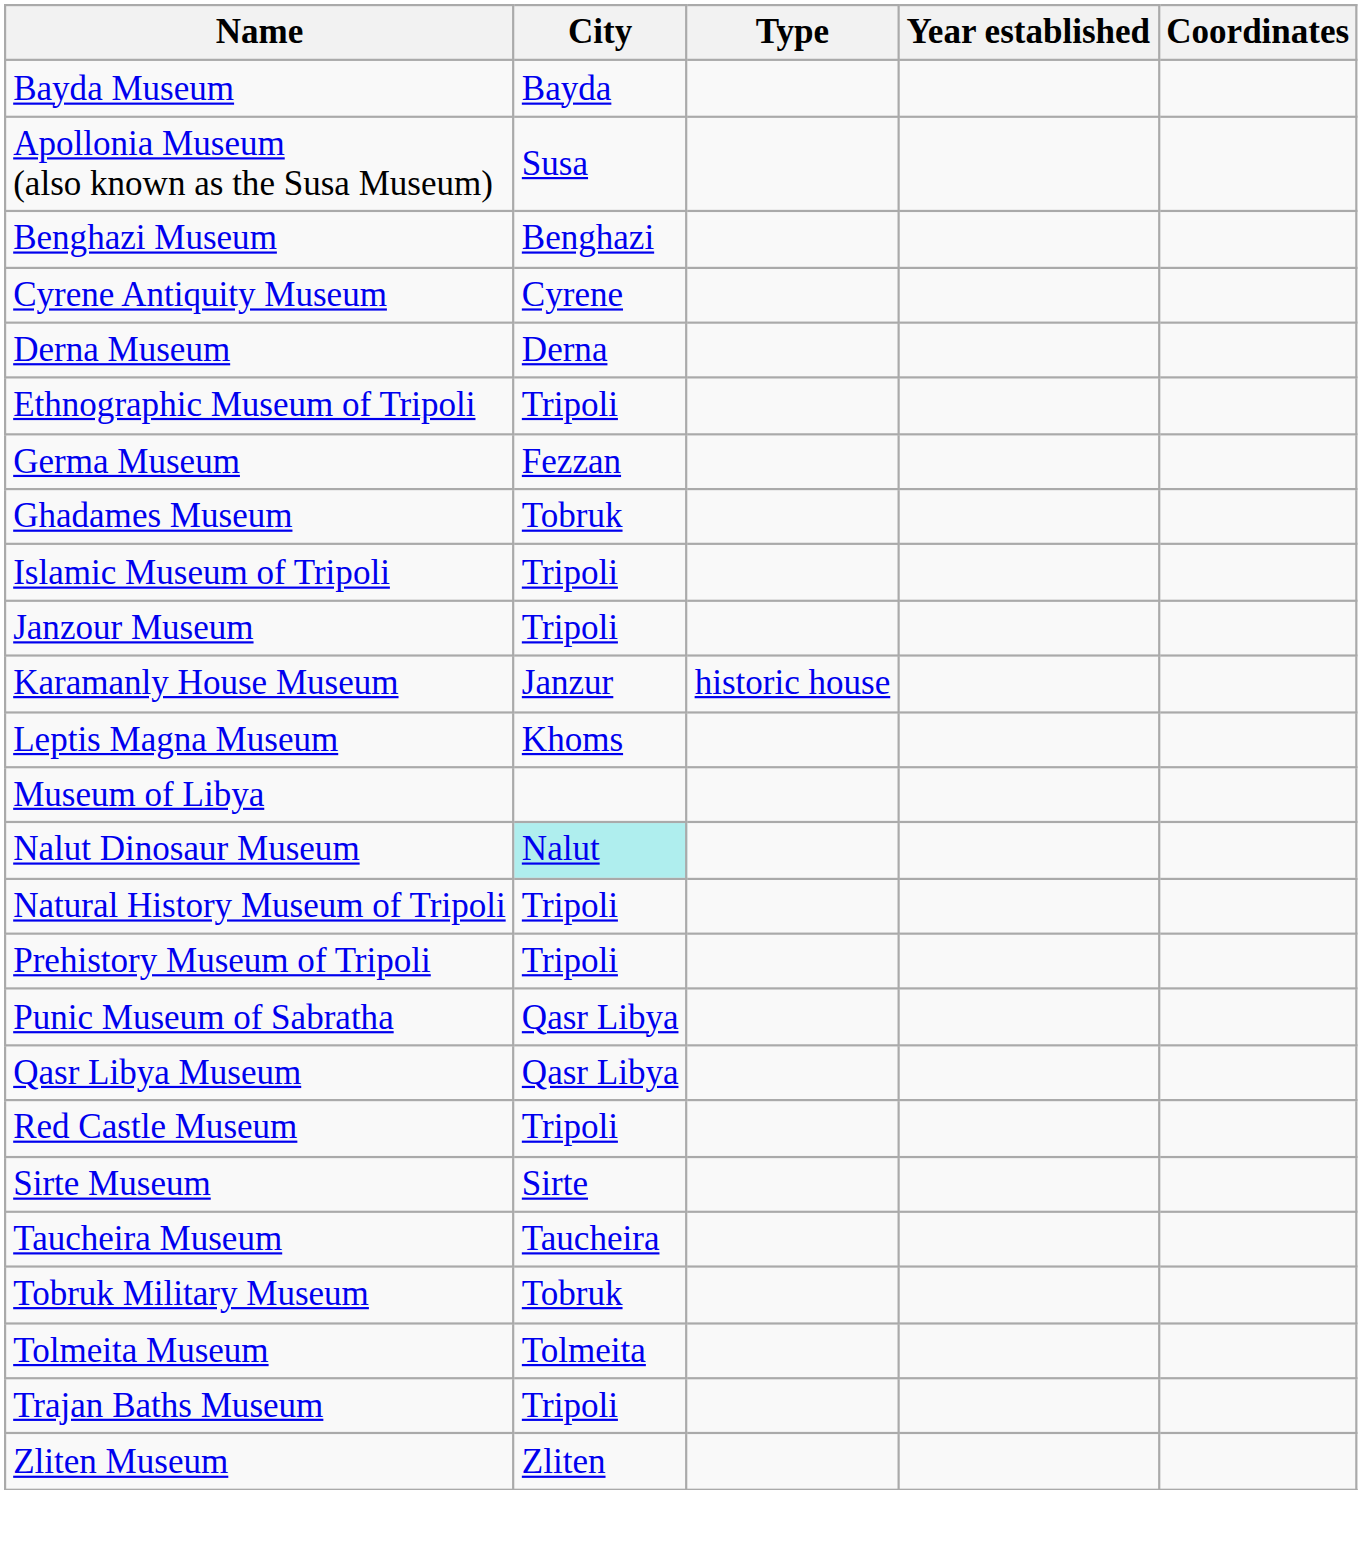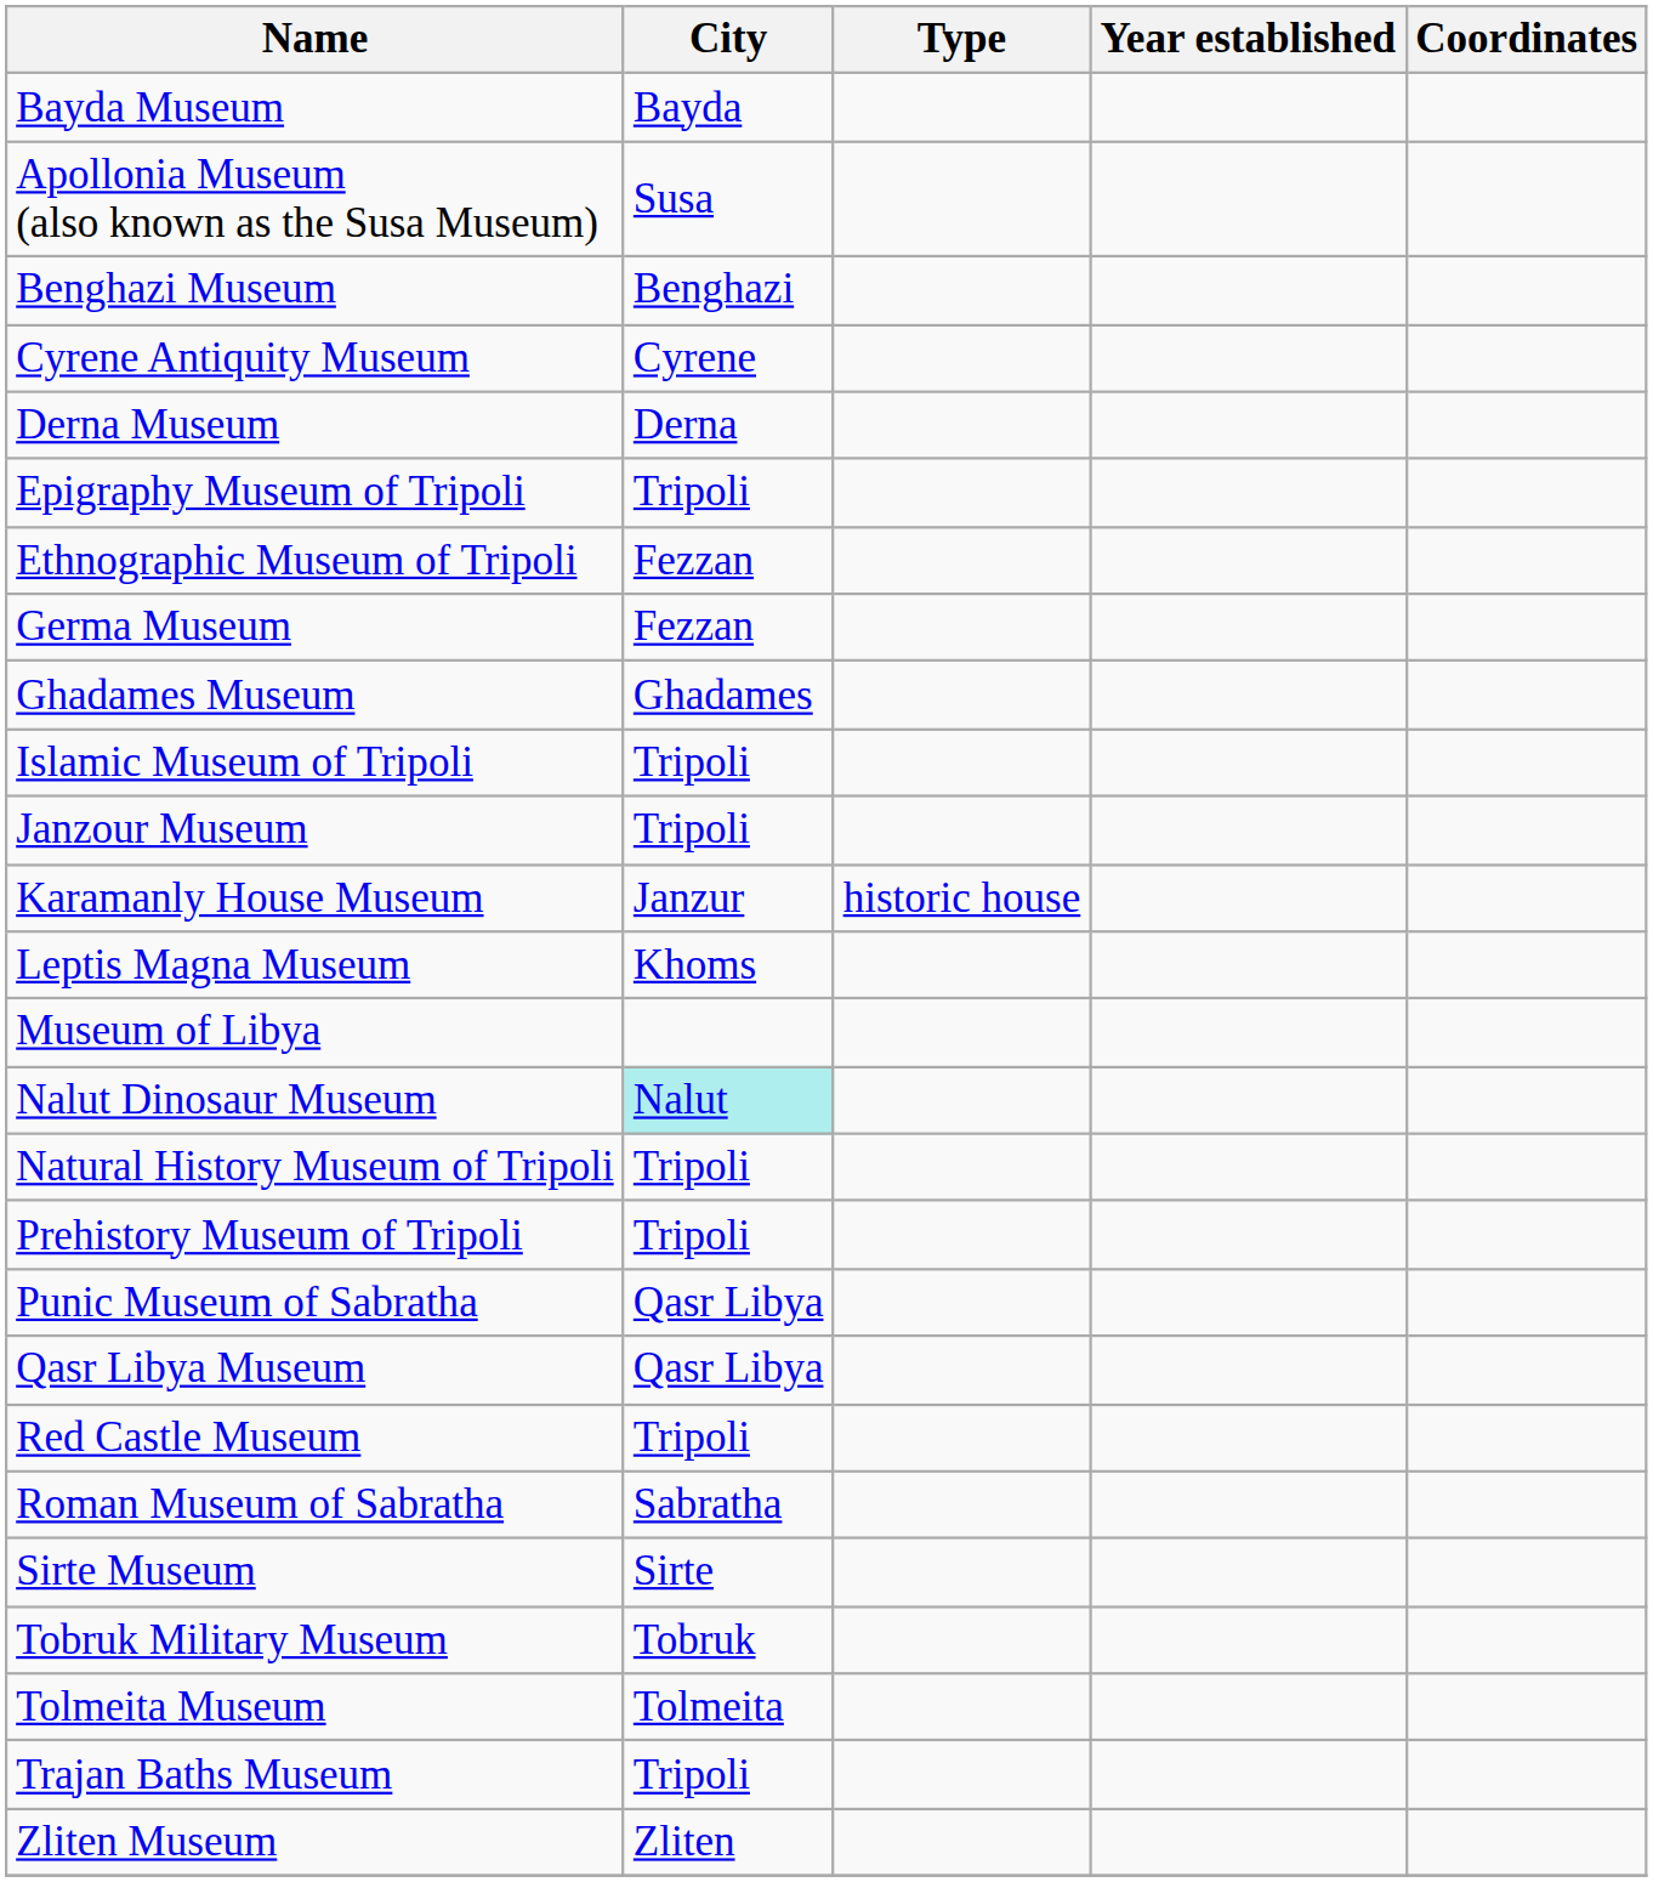+ row: Epigraphy Museum of Tripoli | Tripoli
Ethnographic Museum of Tripoli | City: Tripoli -> Fezzan
Ghadames Museum | City: Tobruk -> Ghadames
+ row: Roman Museum of Sabratha | Sabratha
- row: Taucheira Museum | Taucheira
